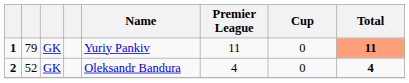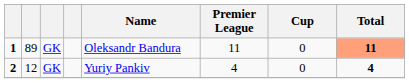1 | column 2: 79 -> 89
1 | Name: Yuriy Pankiv -> Oleksandr Bandura
2 | column 2: 52 -> 12
2 | Name: Oleksandr Bandura -> Yuriy Pankiv
